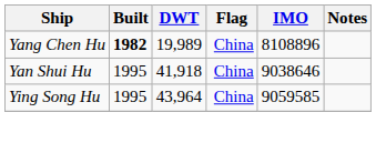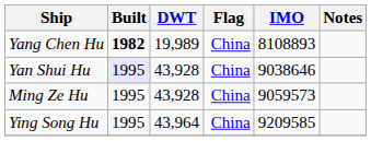Yang Chen Hu | IMO: 8108896 -> 8108893
Yan Shui Hu | Built: no background -> lavender background
Yan Shui Hu | DWT: 41,918 -> 43,928
+ row: Ming Ze Hu | 1995 | 43,928 | China | 9059573
Ying Song Hu | IMO: 9059585 -> 9209585
